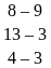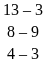rows swapped: 13 – 3 <-> 8 – 9
